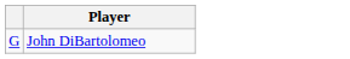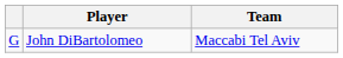+ column: Team | Maccabi Tel Aviv
